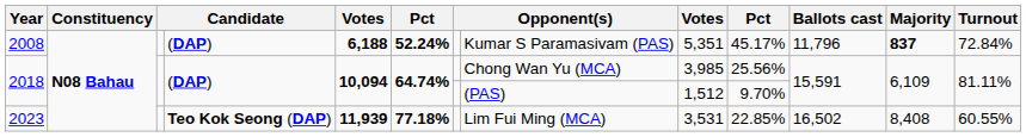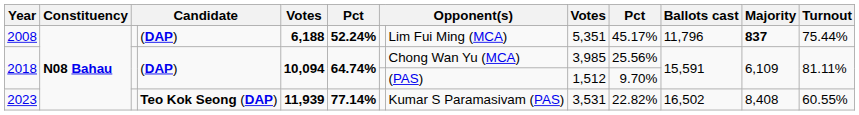2008 | column 8: Kumar S Paramasivam (PAS) -> Lim Fui Ming (MCA)
2008 | Turnout: 72.84% -> 75.44%
2023 | column 6: 77.18% -> 77.14%
2023 | column 8: Lim Fui Ming (MCA) -> Kumar S Paramasivam (PAS)
2023 | column 10: 22.85% -> 22.82%
